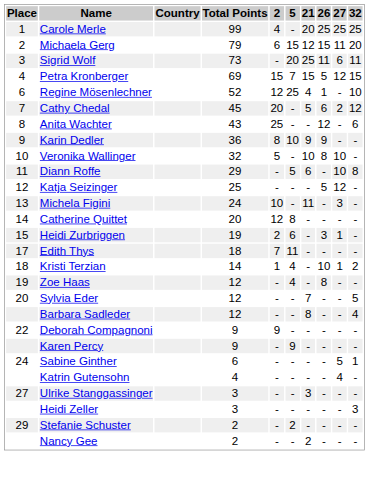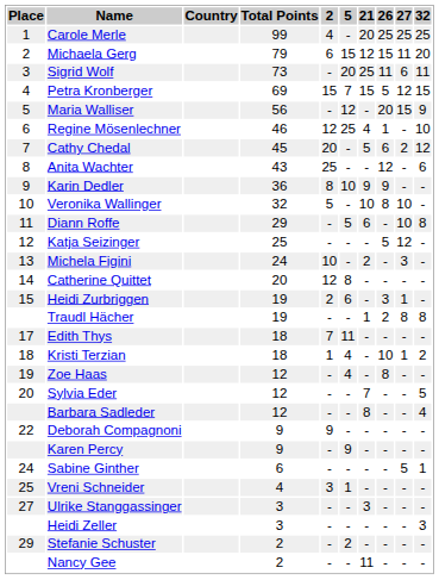+ row: 5 | Maria Walliser | 56 | - | 12 | - | 20 | 15 | 9
Regine Mösenlechner | Total Points: 52 -> 46
Michela Figini | 21: 11 -> 2
+ row: Traudl Hächer | 19 | - | - | 1 | 2 | 8 | 8
Kristi Terzian | Total Points: 14 -> 18
+ row: 25 | Vreni Schneider | 4 | 3 | 1 | - | - | - | -
- row: Katrin Gutensohn | 4 | - | - | - | - | 4 | -
Nancy Gee | 21: 2 -> 11
